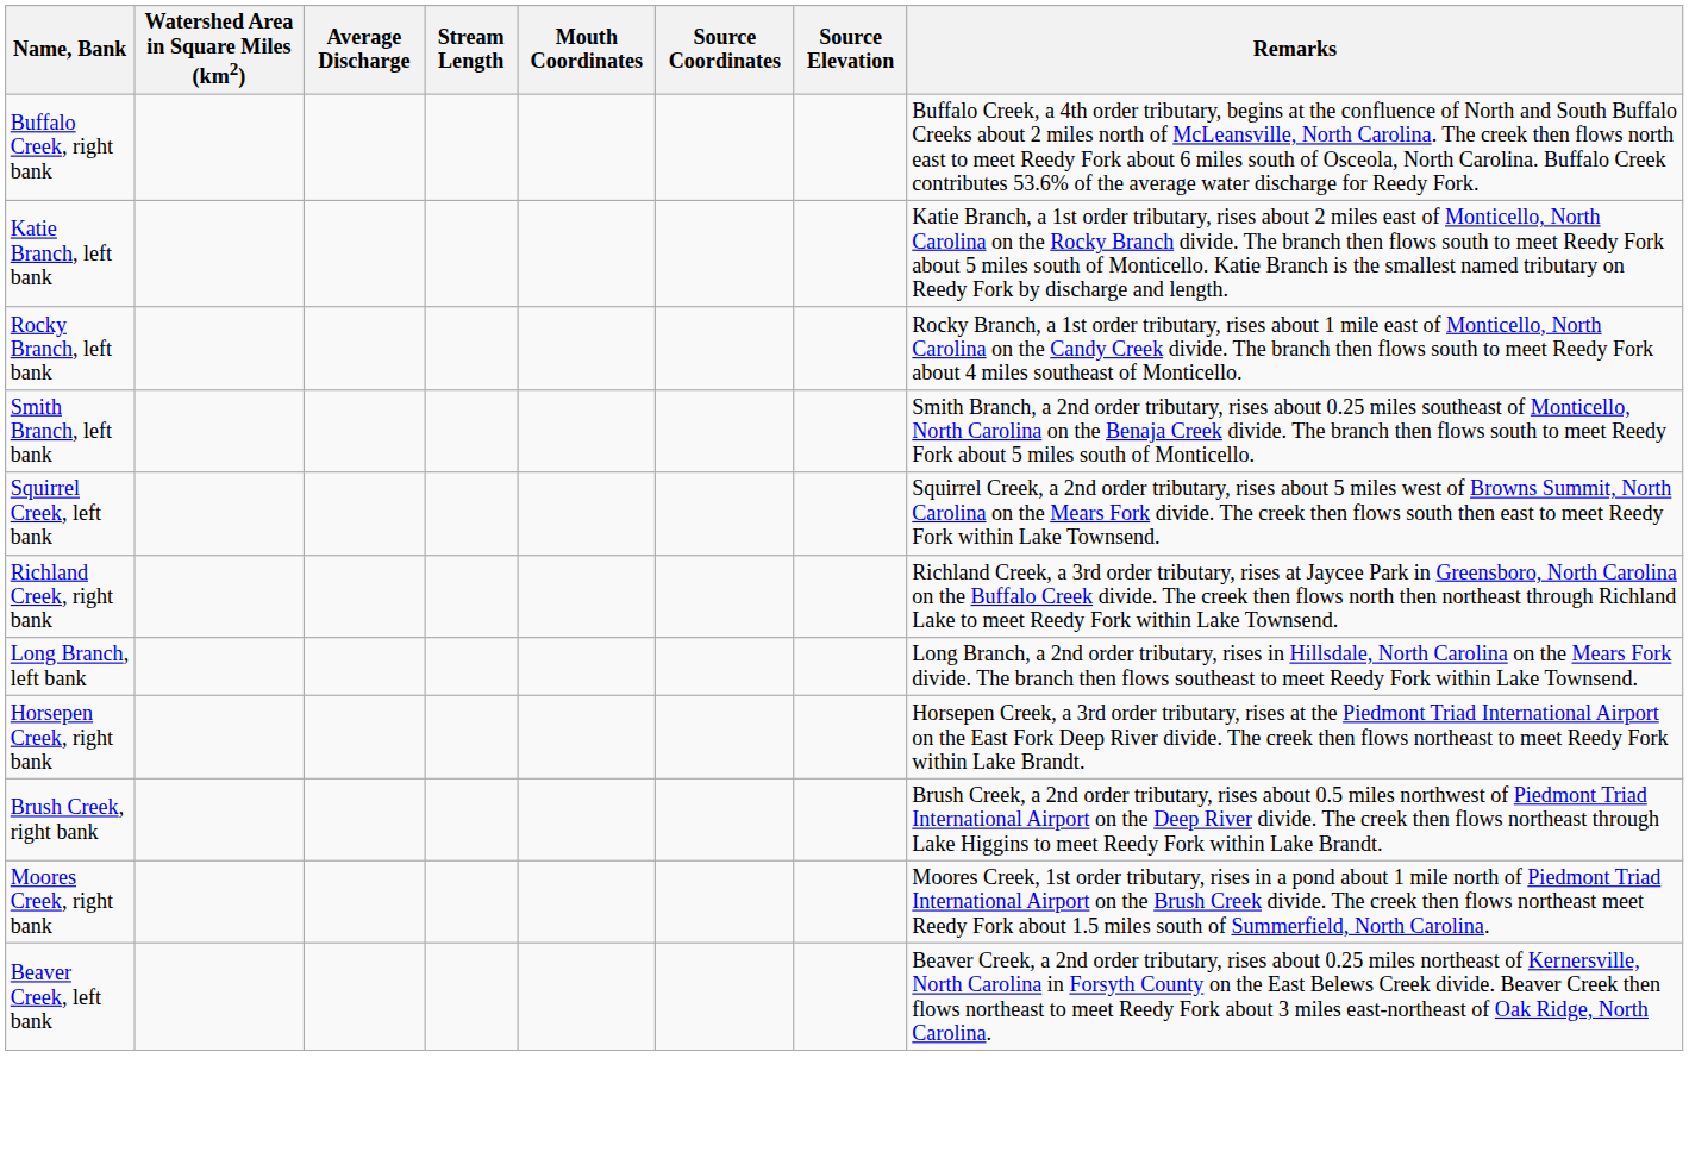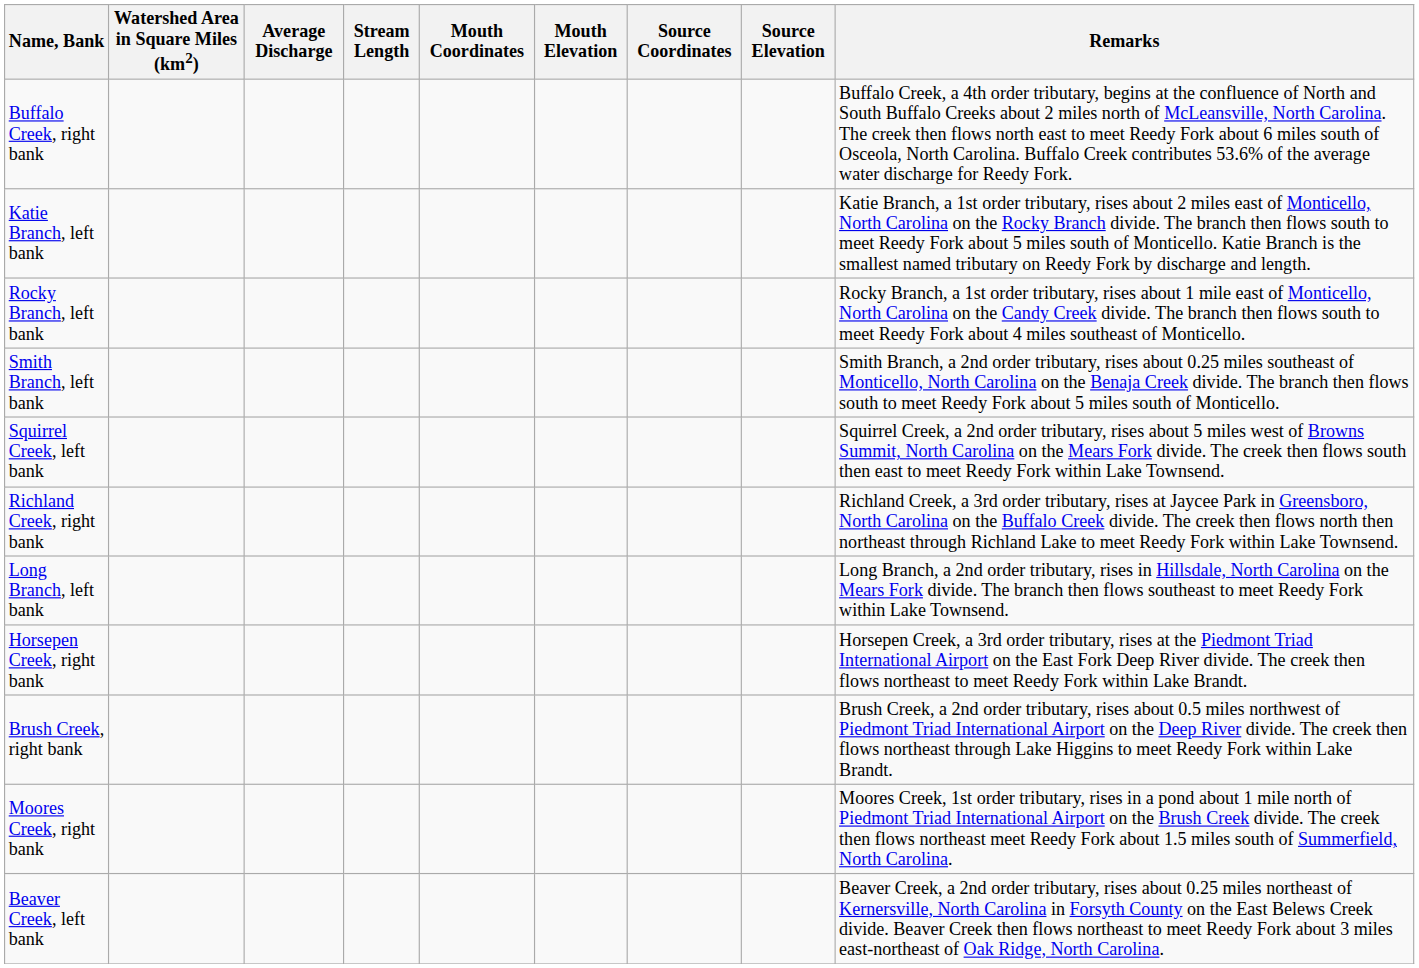+ column: Mouth Elevation
